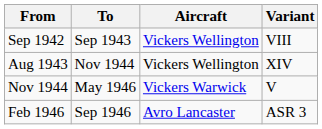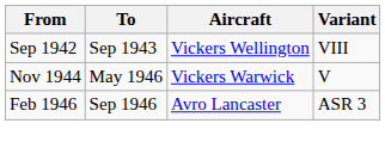- row: Aug 1943 | Nov 1944 | Vickers Wellington | XIV
